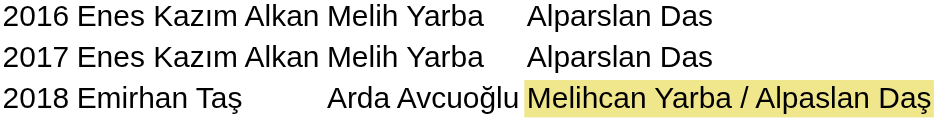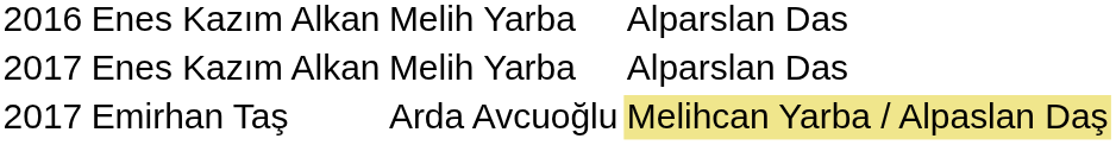Emirhan Taş | column 1: 2018 -> 2017
